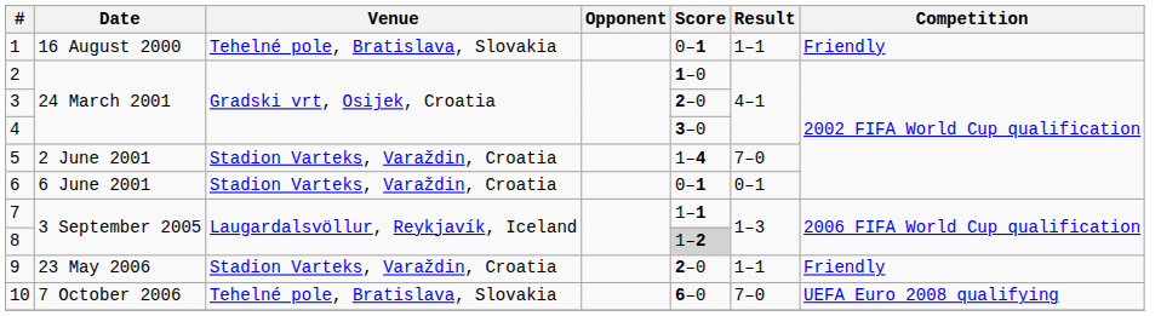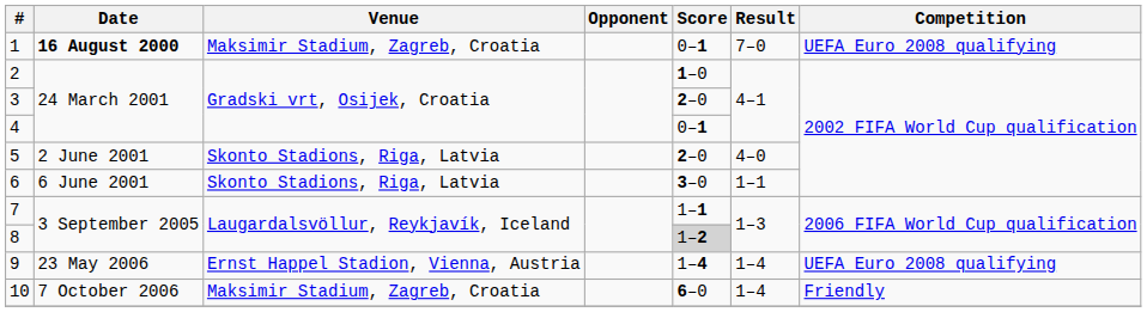1 | Date: normal -> bold
1 | Venue: Tehelné pole, Bratislava, Slovakia -> Maksimir Stadium, Zagreb, Croatia
1 | Result: 1–1 -> 7–0
1 | Competition: Friendly -> UEFA Euro 2008 qualifying
4 | Score: 3–0 -> 0–1
5 | Venue: Stadion Varteks, Varaždin, Croatia -> Skonto Stadions, Riga, Latvia
5 | Score: 1–4 -> 2–0
5 | Result: 7–0 -> 4–0
6 | Venue: Stadion Varteks, Varaždin, Croatia -> Skonto Stadions, Riga, Latvia
6 | Score: 0–1 -> 3–0
6 | Result: 0–1 -> 1–1
9 | Venue: Stadion Varteks, Varaždin, Croatia -> Ernst Happel Stadion, Vienna, Austria
9 | Score: 2–0 -> 1–4
9 | Result: 1–1 -> 1–4
9 | Competition: Friendly -> UEFA Euro 2008 qualifying
10 | Venue: Tehelné pole, Bratislava, Slovakia -> Maksimir Stadium, Zagreb, Croatia
10 | Result: 7–0 -> 1–4
10 | Competition: UEFA Euro 2008 qualifying -> Friendly
